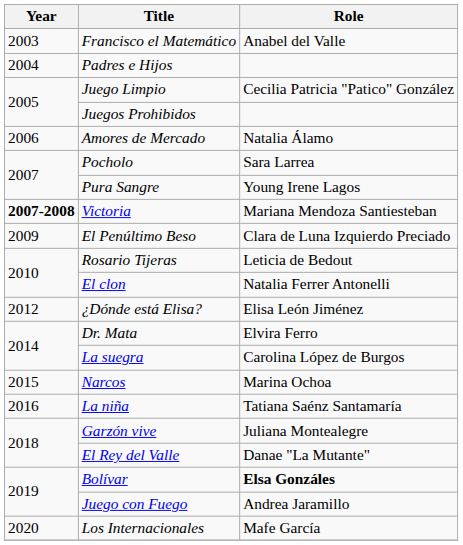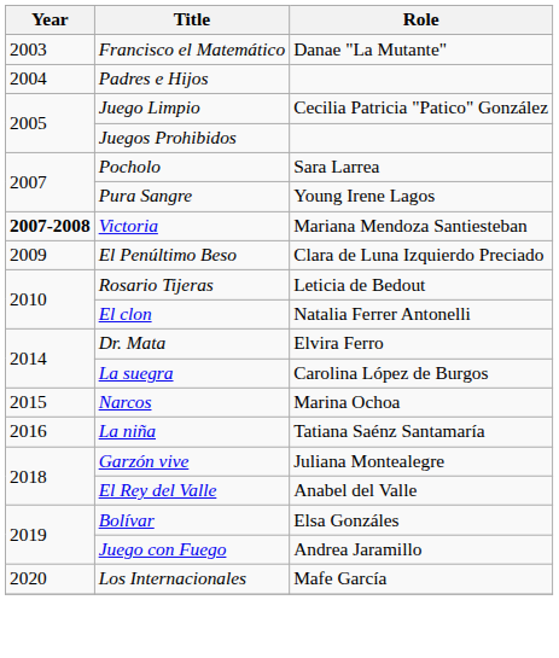Francisco el Matemático | Role: Anabel del Valle -> Danae "La Mutante"
- row: 2006 | Amores de Mercado | Natalia Álamo
- row: 2012 | ¿Dónde está Elisa? | Elisa León Jiménez
El Rey del Valle | Role: Danae "La Mutante" -> Anabel del Valle
Bolívar | Role: bold -> normal
